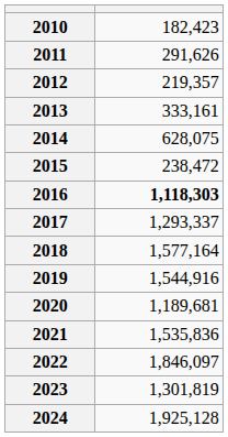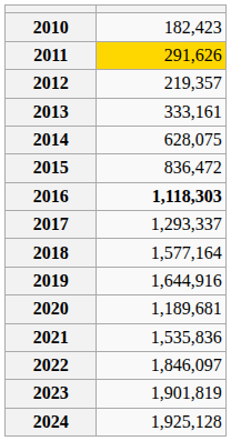2011 | column 2: no background -> gold background
2015 | column 2: 238,472 -> 836,472
2019 | column 2: 1,544,916 -> 1,644,916
2023 | column 2: 1,301,819 -> 1,901,819
